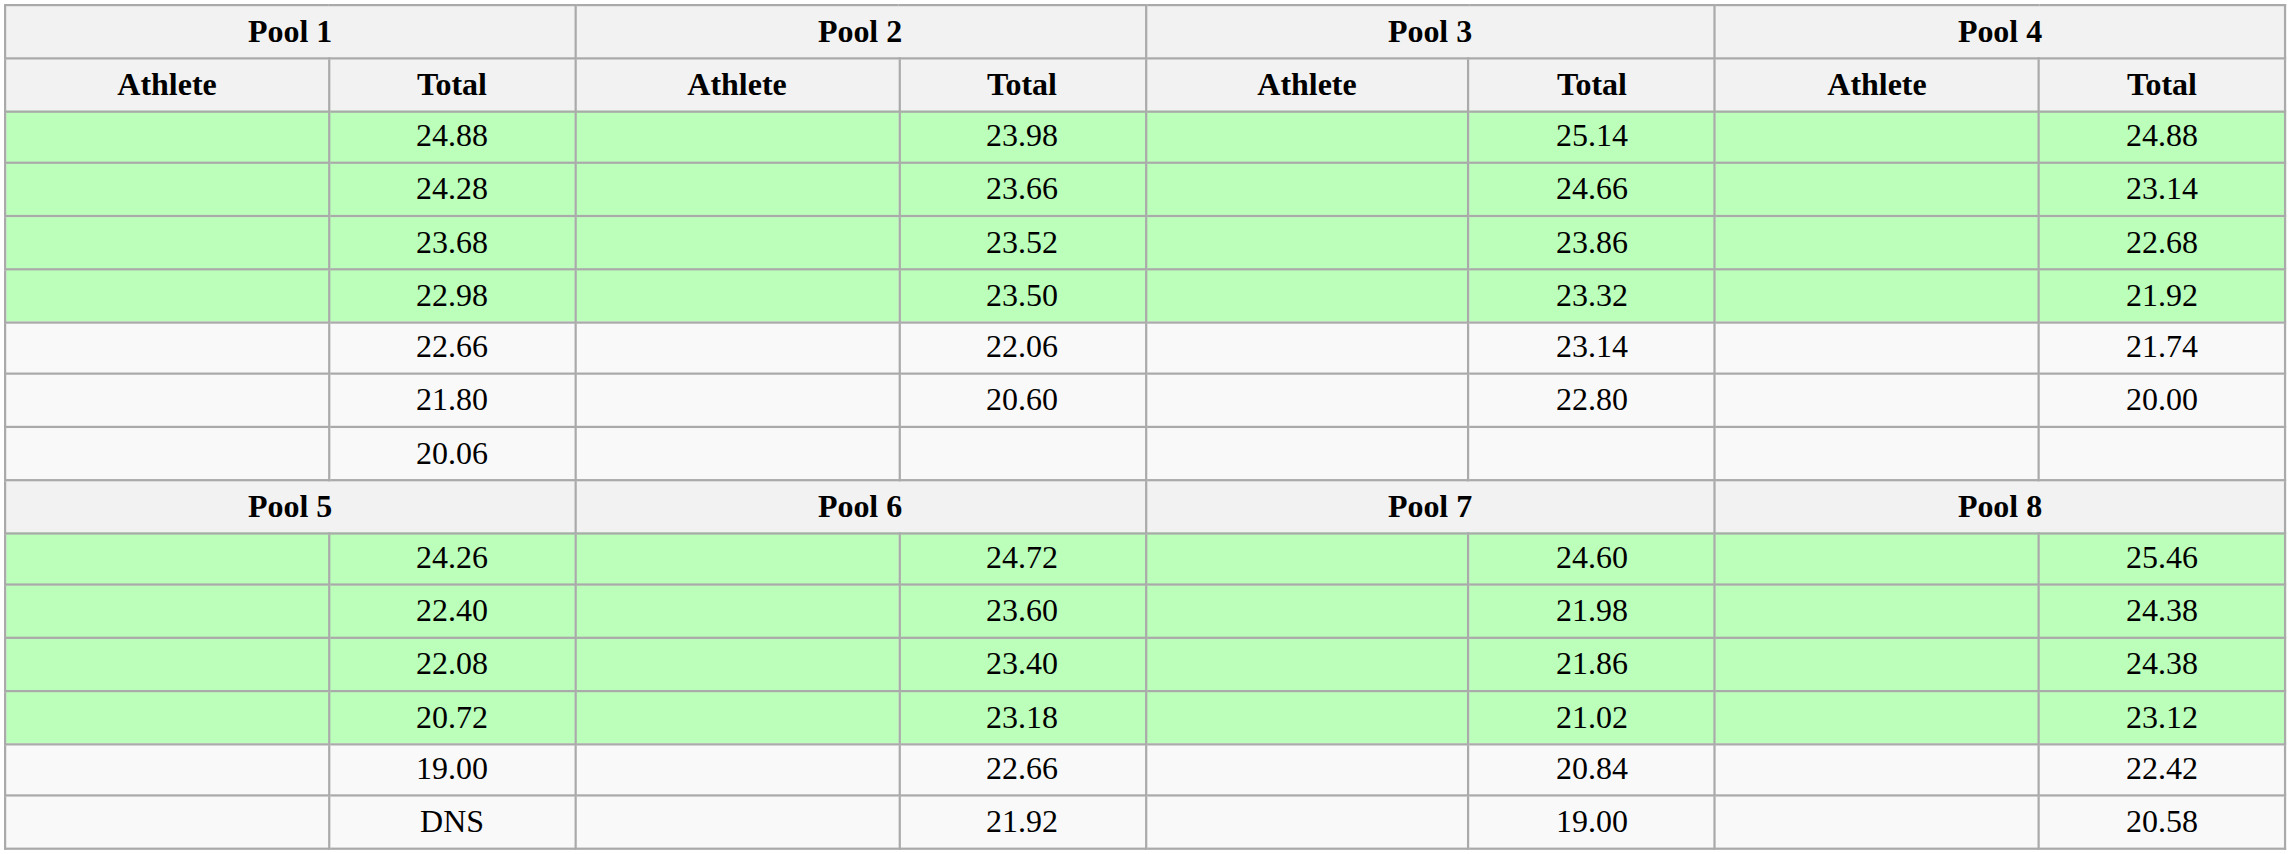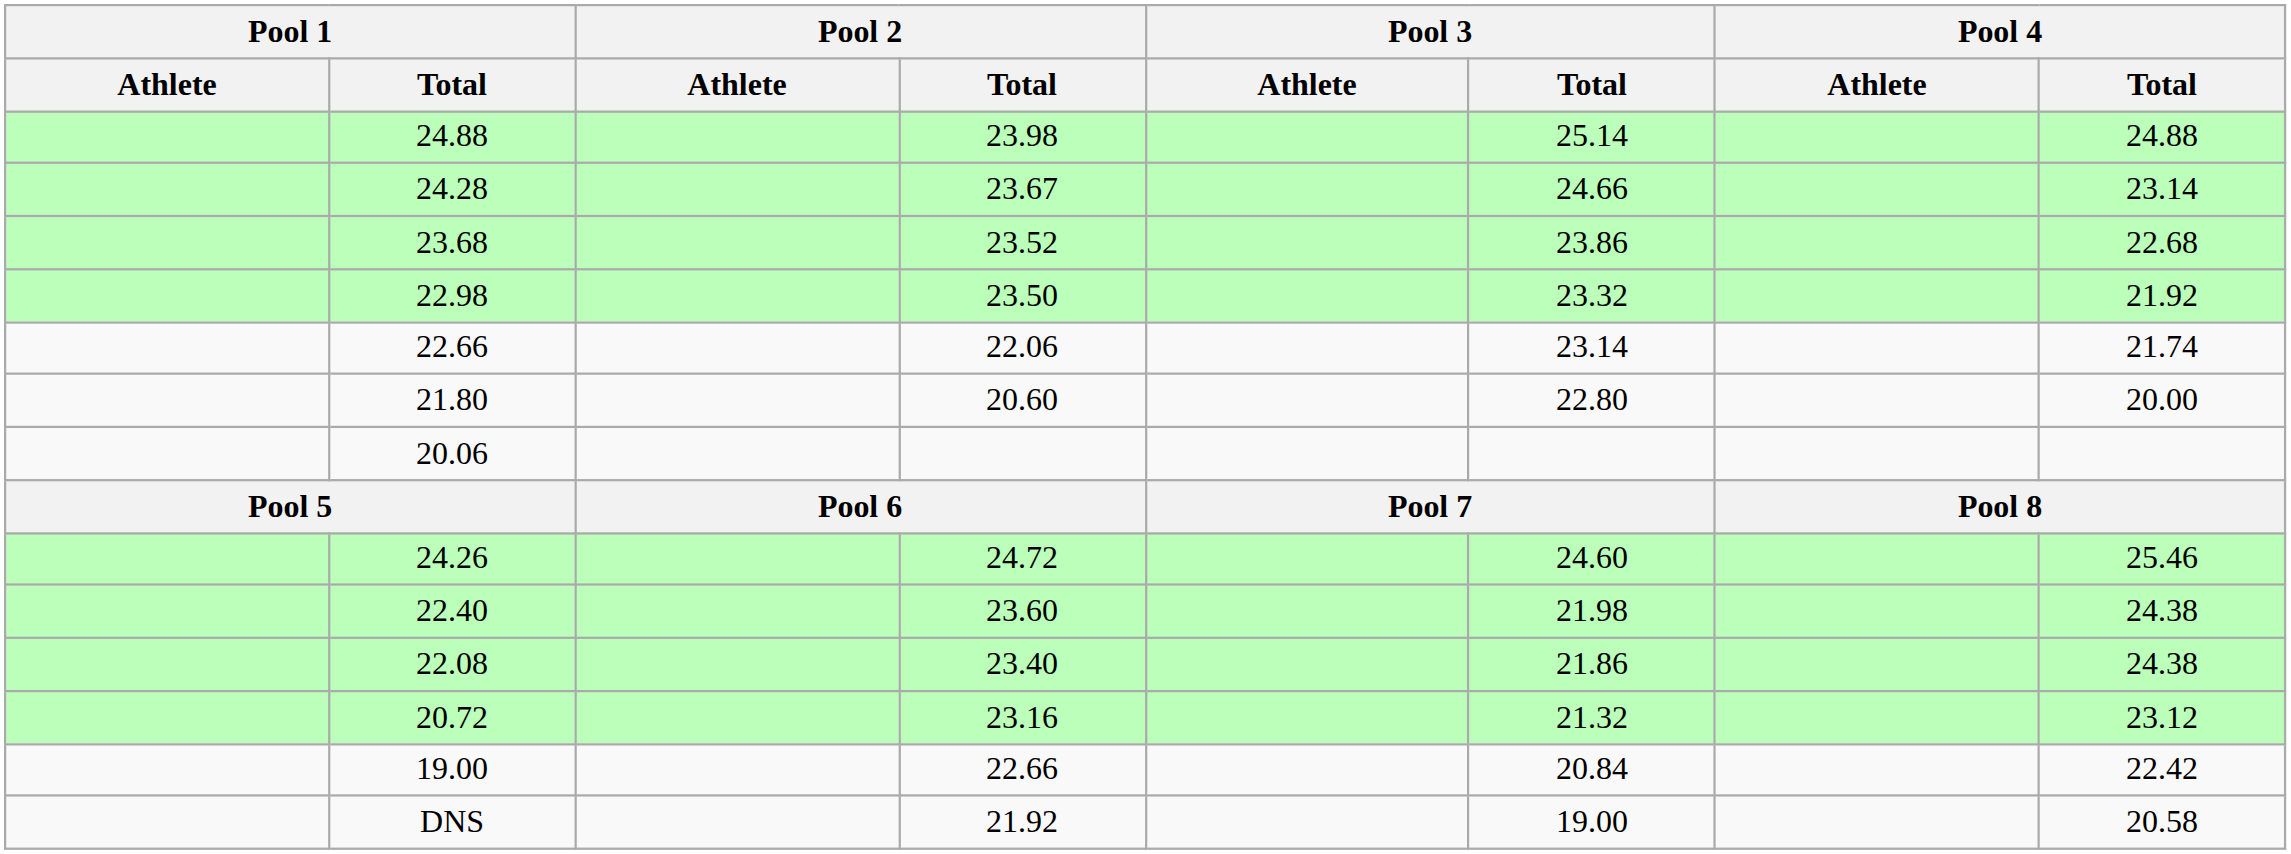24.28 | Pool 2 / Total: 23.66 -> 23.67
20.72 | Pool 2 / Total: 23.18 -> 23.16
20.72 | Pool 3 / Total: 21.02 -> 21.32
